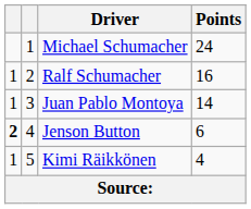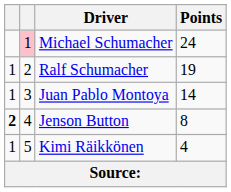Michael Schumacher | column 2: no background -> pink background
Ralf Schumacher | Points: 16 -> 19
Jenson Button | Points: 6 -> 8
